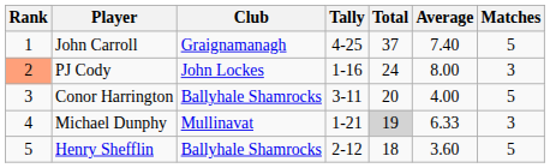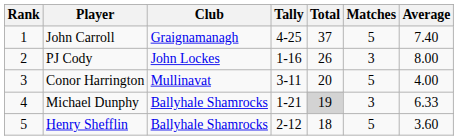columns swapped: Matches <-> Average
PJ Cody | Rank: lightsalmon background -> no background
PJ Cody | Total: 24 -> 26
Conor Harrington | Club: Ballyhale Shamrocks -> Mullinavat
Michael Dunphy | Club: Mullinavat -> Ballyhale Shamrocks
